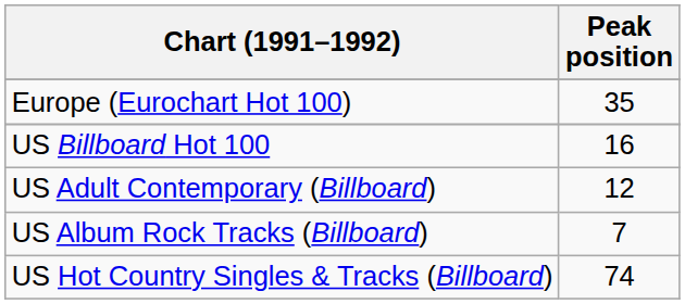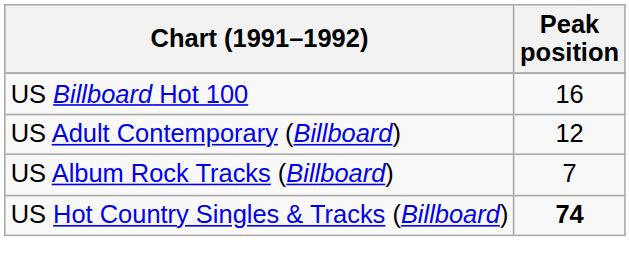- row: Europe (Eurochart Hot 100) | 35
US Hot Country Singles & Tracks (Billboard) | Peak position: normal -> bold
